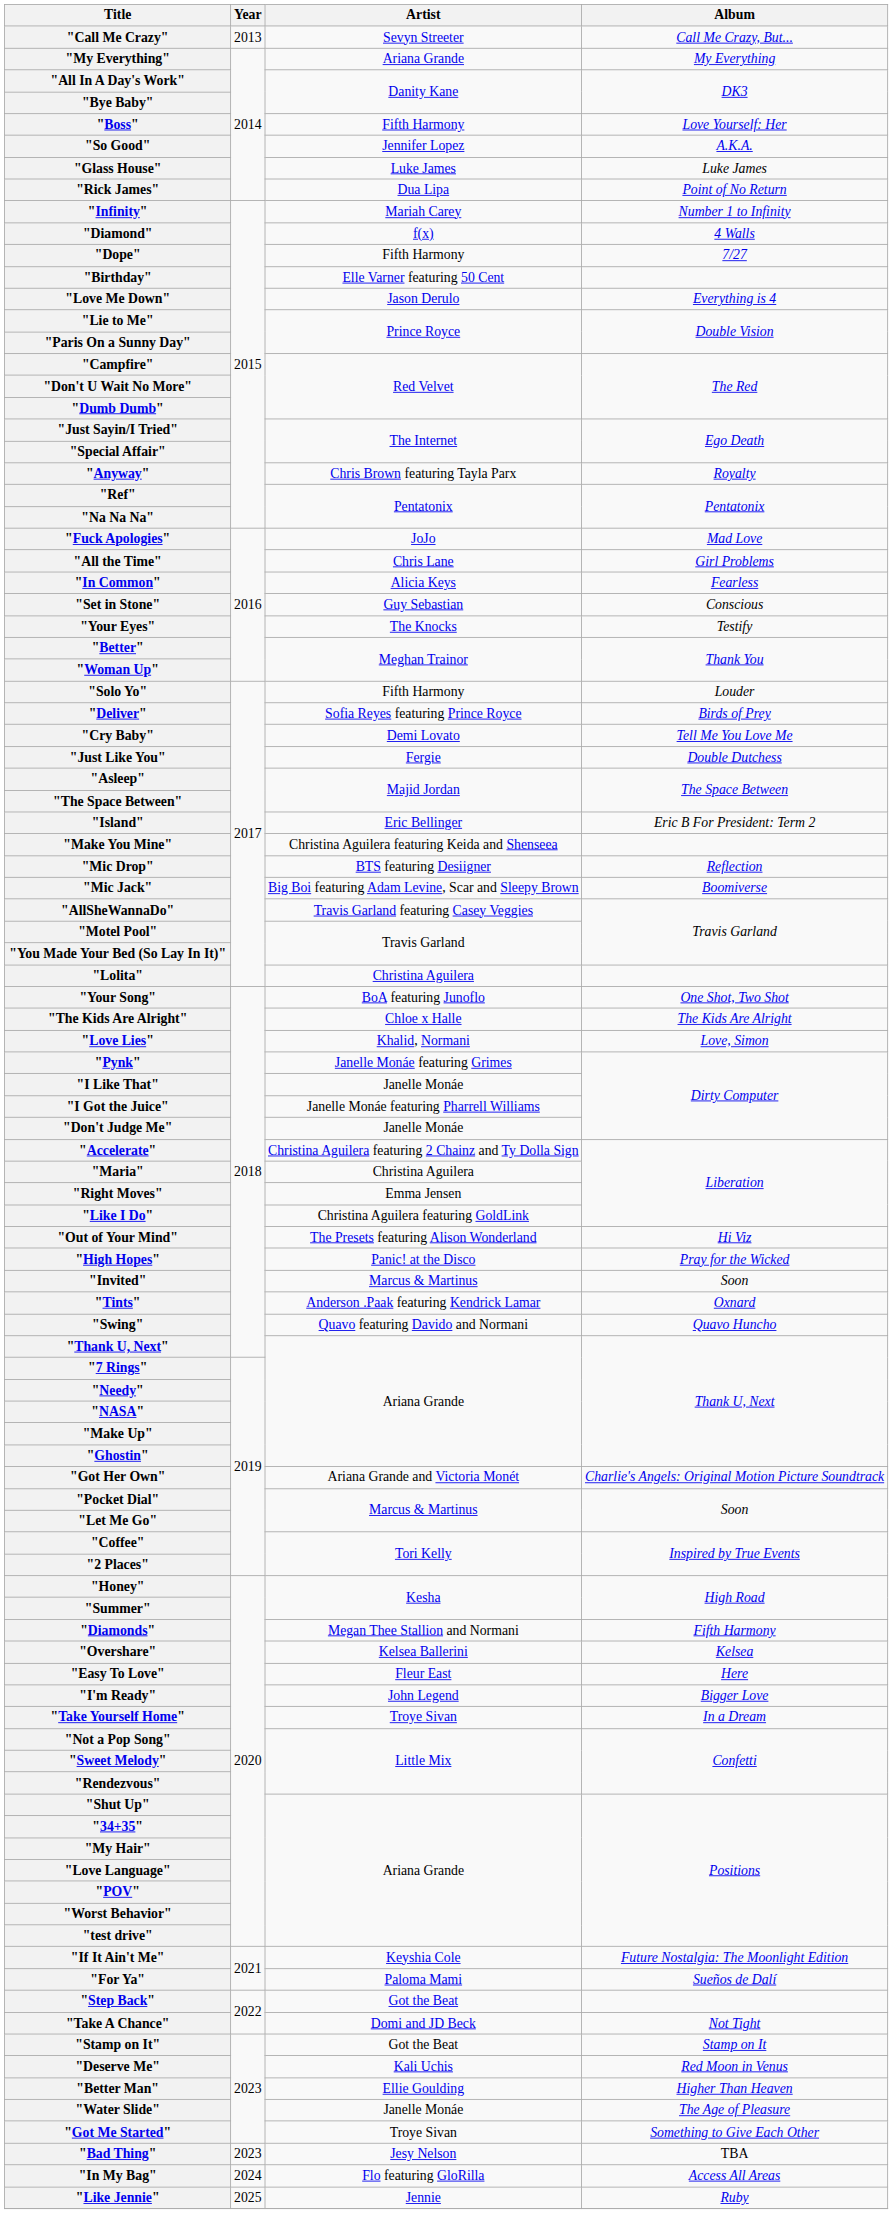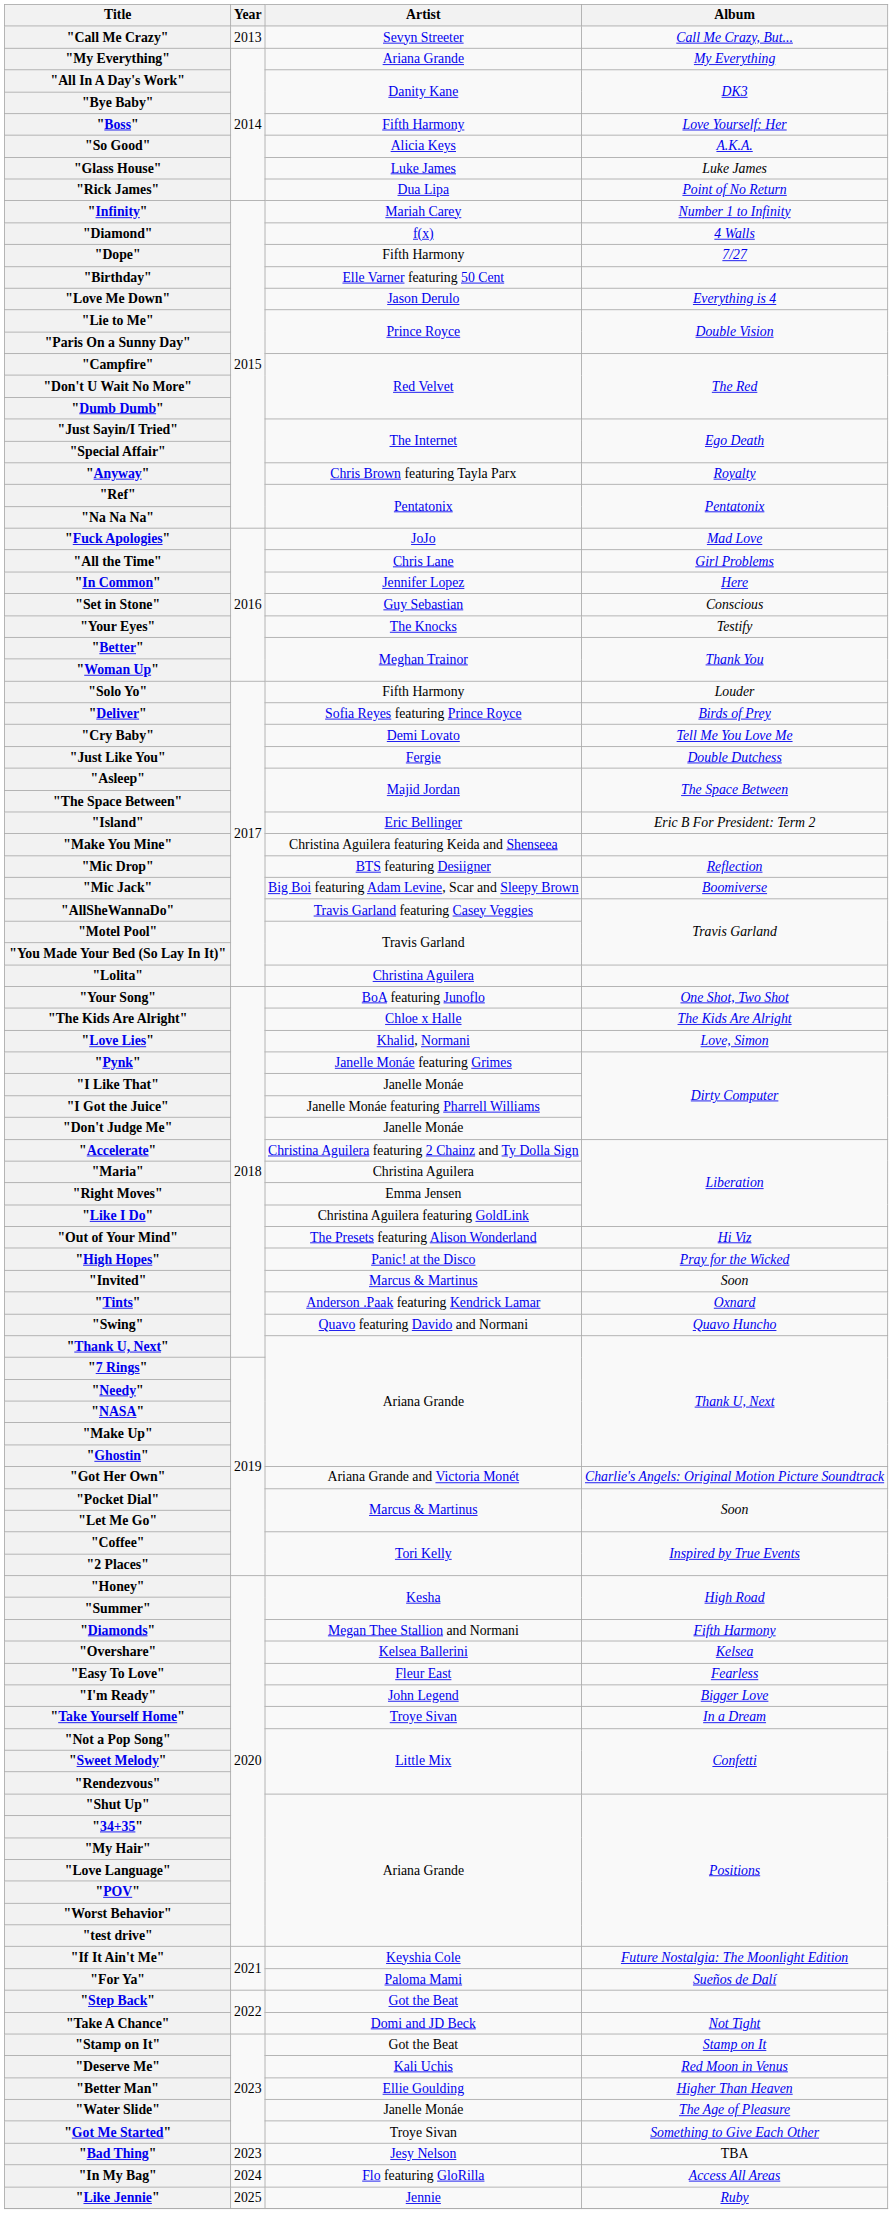"So Good" | Artist: Jennifer Lopez -> Alicia Keys
"In Common" | Artist: Alicia Keys -> Jennifer Lopez
"In Common" | Album: Fearless -> Here
"Easy To Love" | Album: Here -> Fearless
